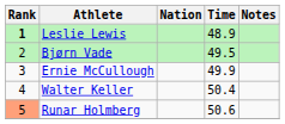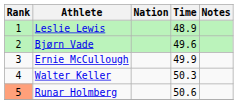Leslie Lewis | Rank: bold -> normal
Bjørn Vade | Time: 49.5 -> 49.6
Walter Keller | Time: 50.4 -> 50.3
